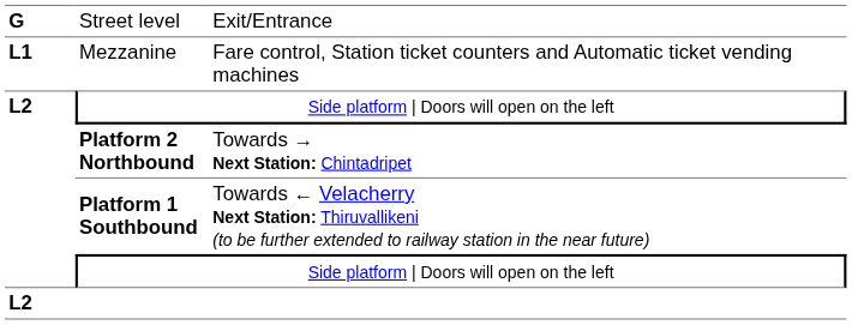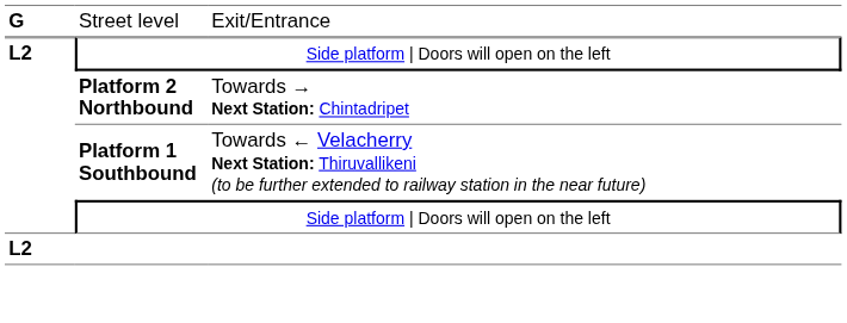- row: L1 | Mezzanine | Fare control, Station ticket counters and Automatic ticket vending machines
